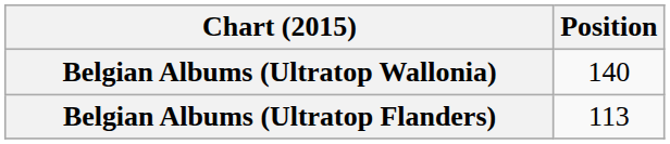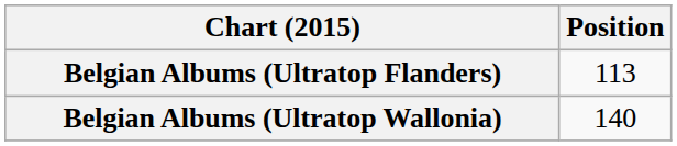rows swapped: Belgian Albums (Ultratop Flanders) <-> Belgian Albums (Ultratop Wallonia)
